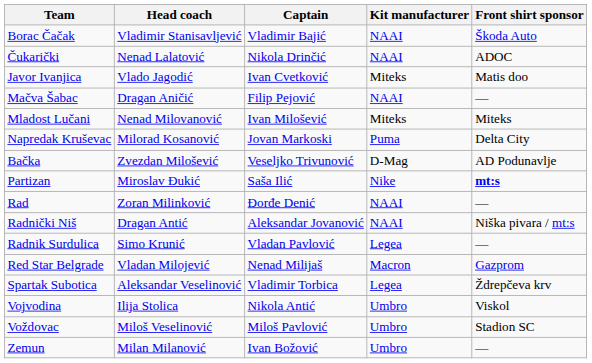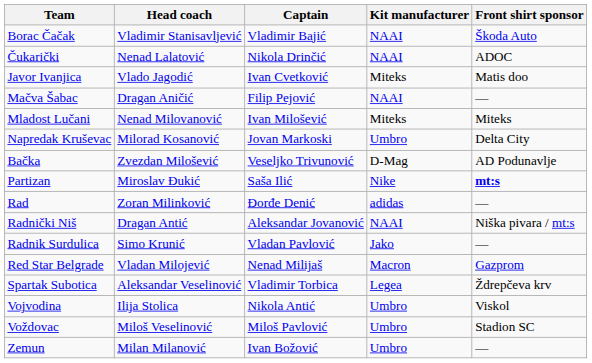Napredak Kruševac | Kit manufacturer: Puma -> Umbro
Rad | Kit manufacturer: NAAI -> adidas
Radnik Surdulica | Kit manufacturer: Legea -> Jako
